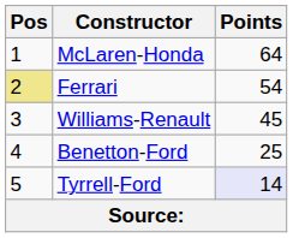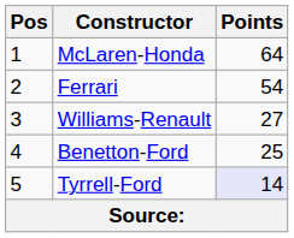Ferrari | Pos: khaki background -> no background
Williams-Renault | Points: 45 -> 27
